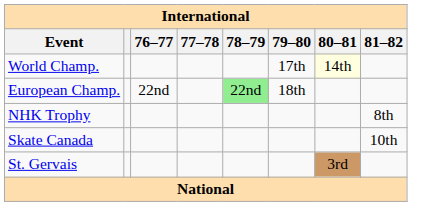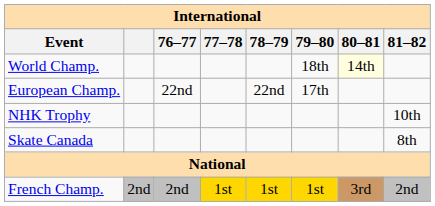World Champ. | 79–80: 17th -> 18th
European Champ. | 78–79: lightgreen background -> no background
European Champ. | 79–80: 18th -> 17th
NHK Trophy | 81–82: 8th -> 10th
Skate Canada | 81–82: 10th -> 8th
- row: St. Gervais | 3rd
+ row: French Champ. | 2nd | 2nd | 1st | 1st | 1st | 3rd | 2nd
